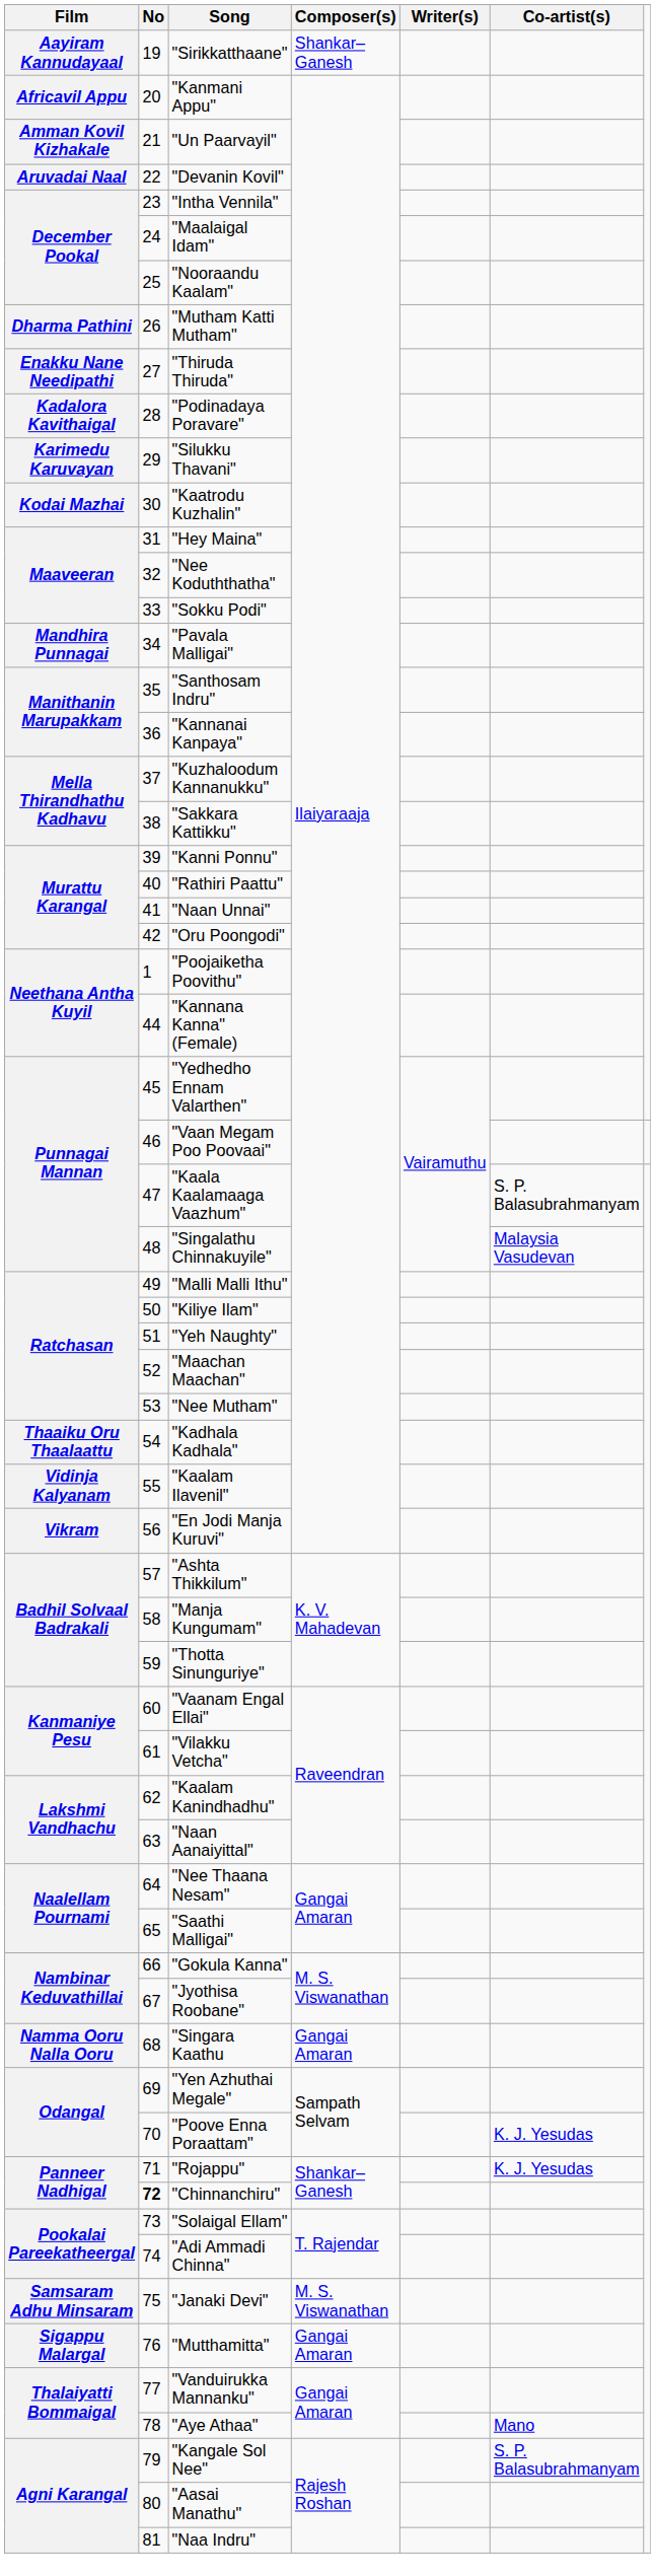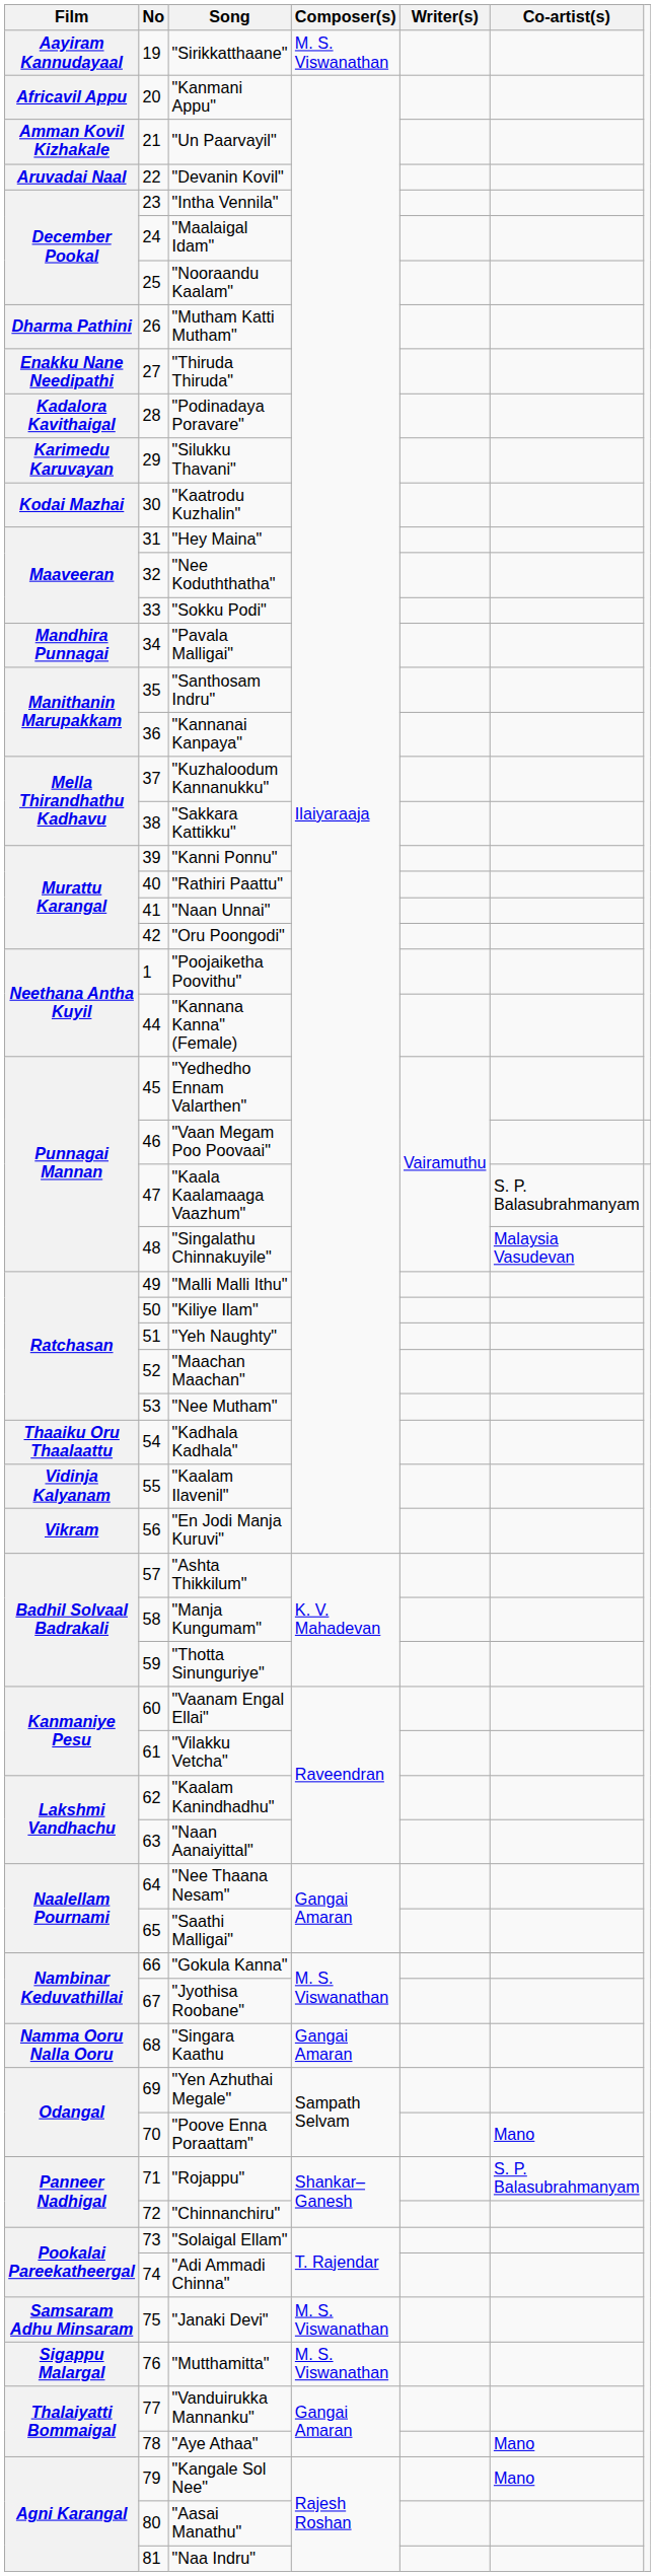"Sirikkatthaane" | Composer(s): Shankar–Ganesh -> M. S. Viswanathan
"Poove Enna Poraattam" | Co-artist(s): K. J. Yesudas -> Mano
"Rojappu" | Co-artist(s): K. J. Yesudas -> S. P. Balasubrahmanyam
"Chinnanchiru" | No: bold -> normal
"Mutthamitta" | Composer(s): Gangai Amaran -> M. S. Viswanathan
"Kangale Sol Nee" | Co-artist(s): S. P. Balasubrahmanyam -> Mano
